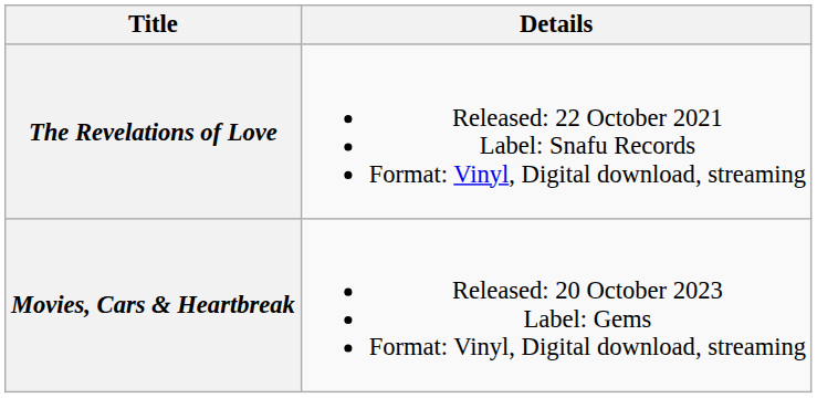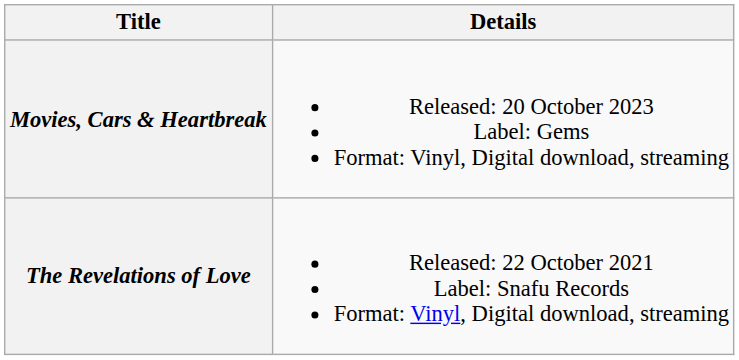rows swapped: The Revelations of Love <-> Movies, Cars & Heartbreak
